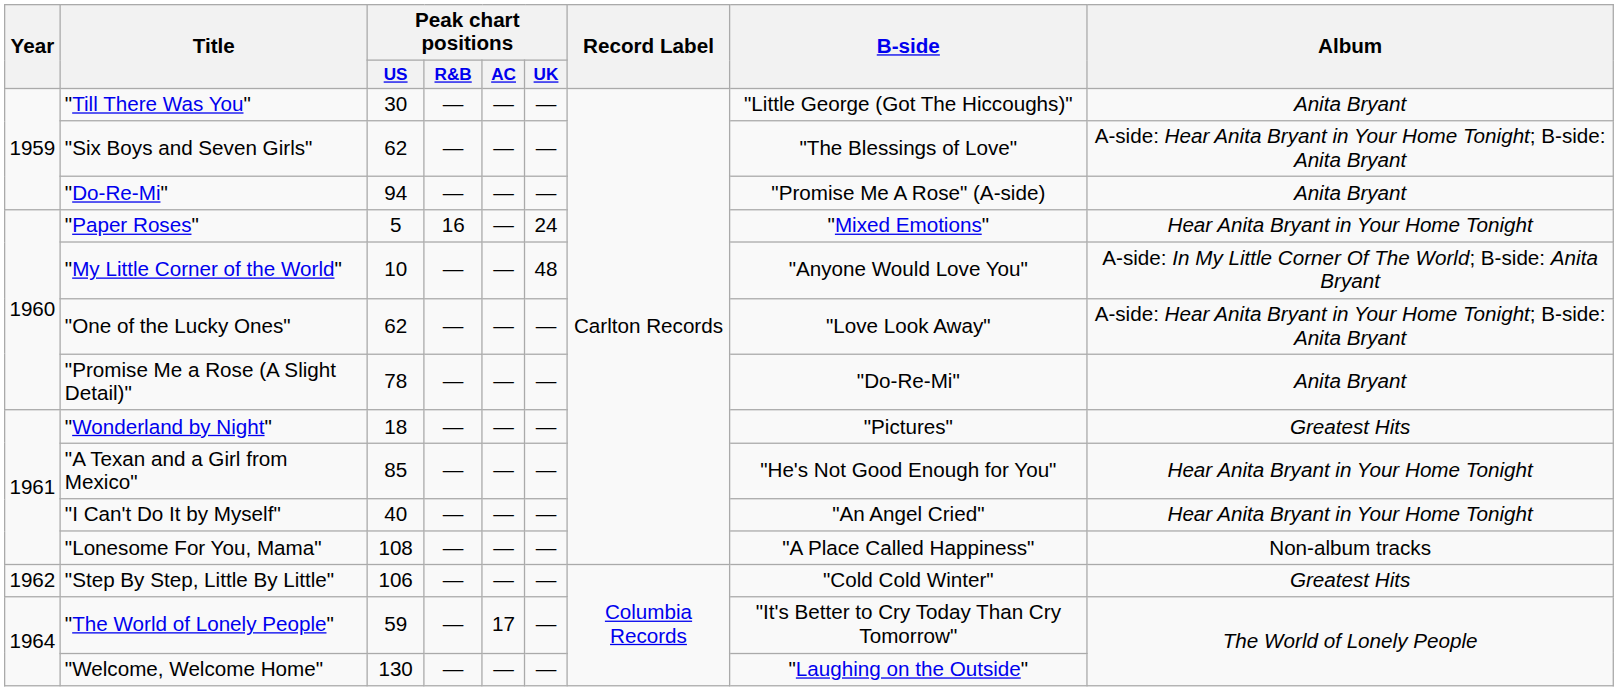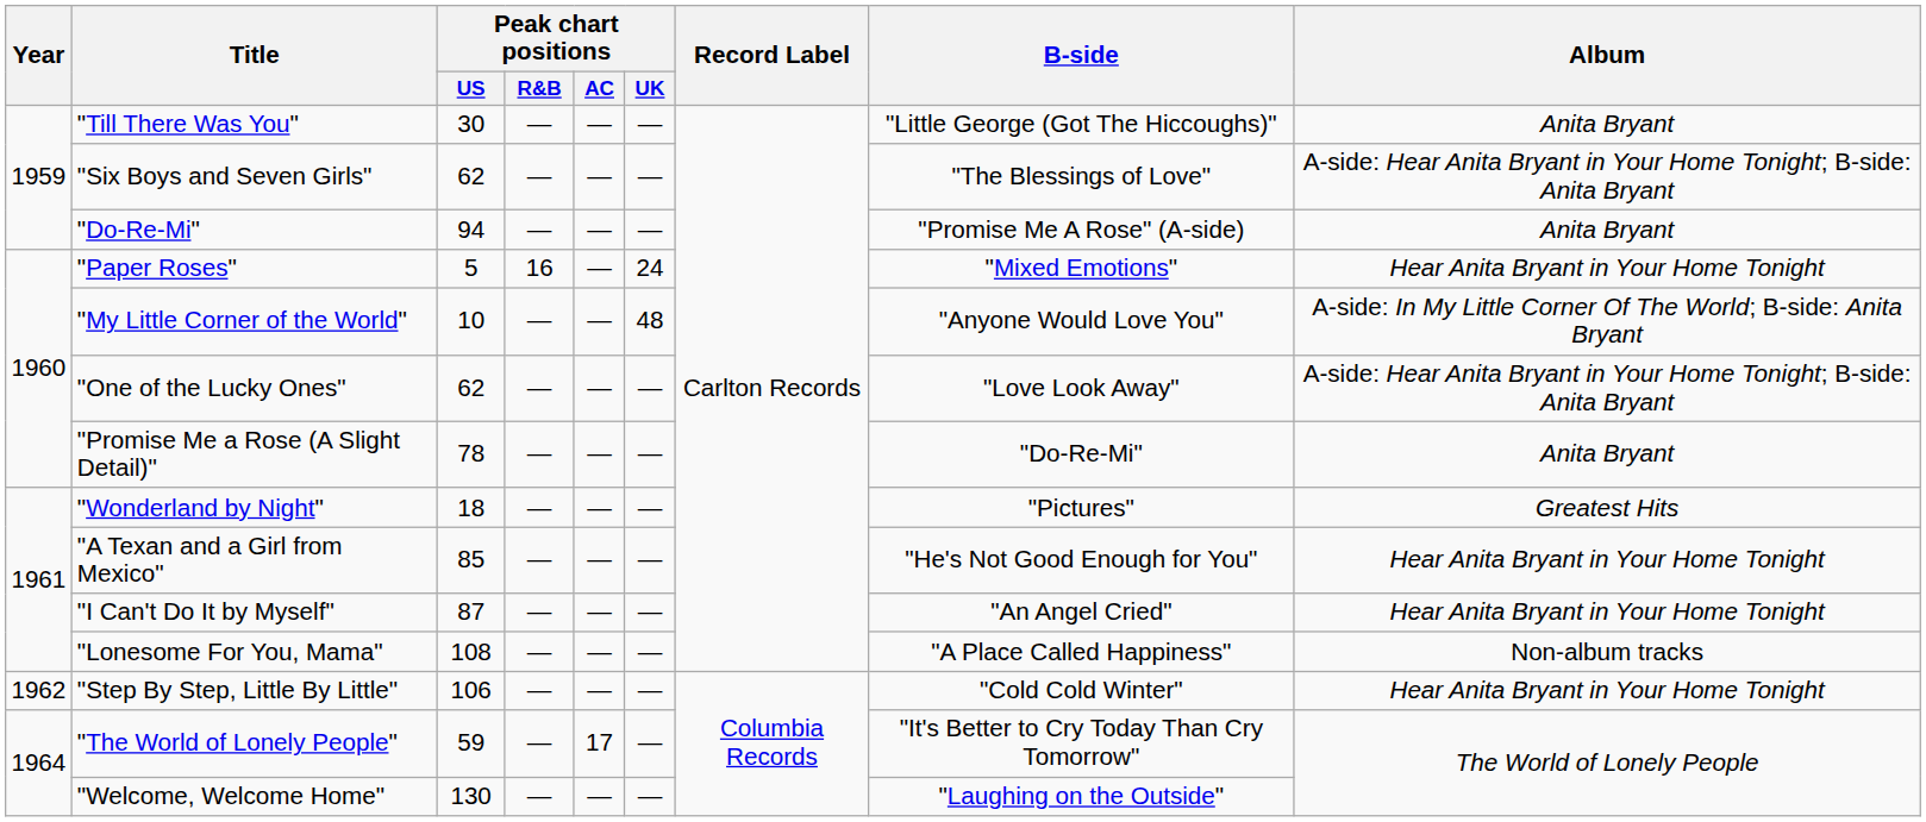"I Can't Do It by Myself" | Peak chart positions / US: 40 -> 87
"Step By Step, Little By Little" | Album: Greatest Hits -> Hear Anita Bryant in Your Home Tonight
